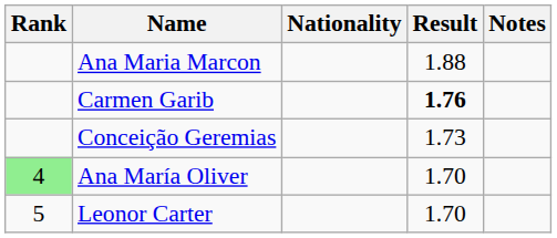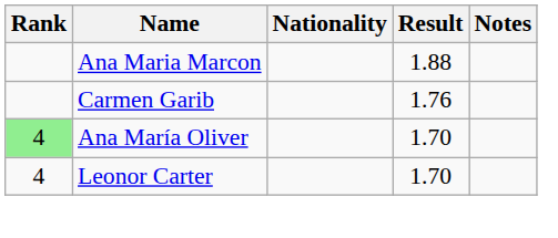Carmen Garib | Result: bold -> normal
- row: Conceição Geremias | 1.73
Leonor Carter | Rank: 5 -> 4
